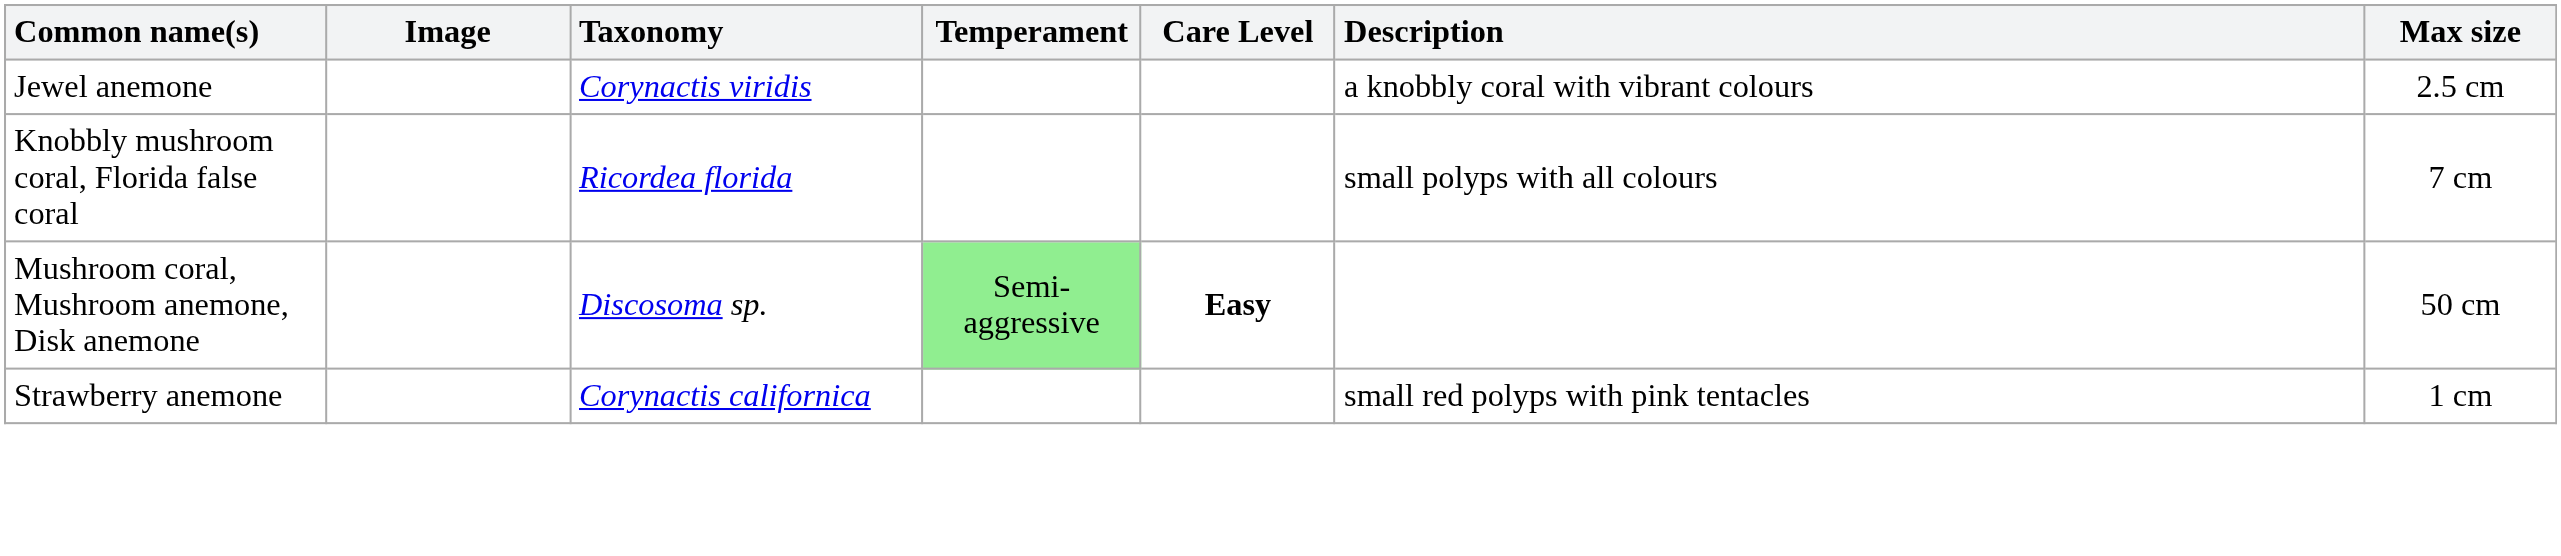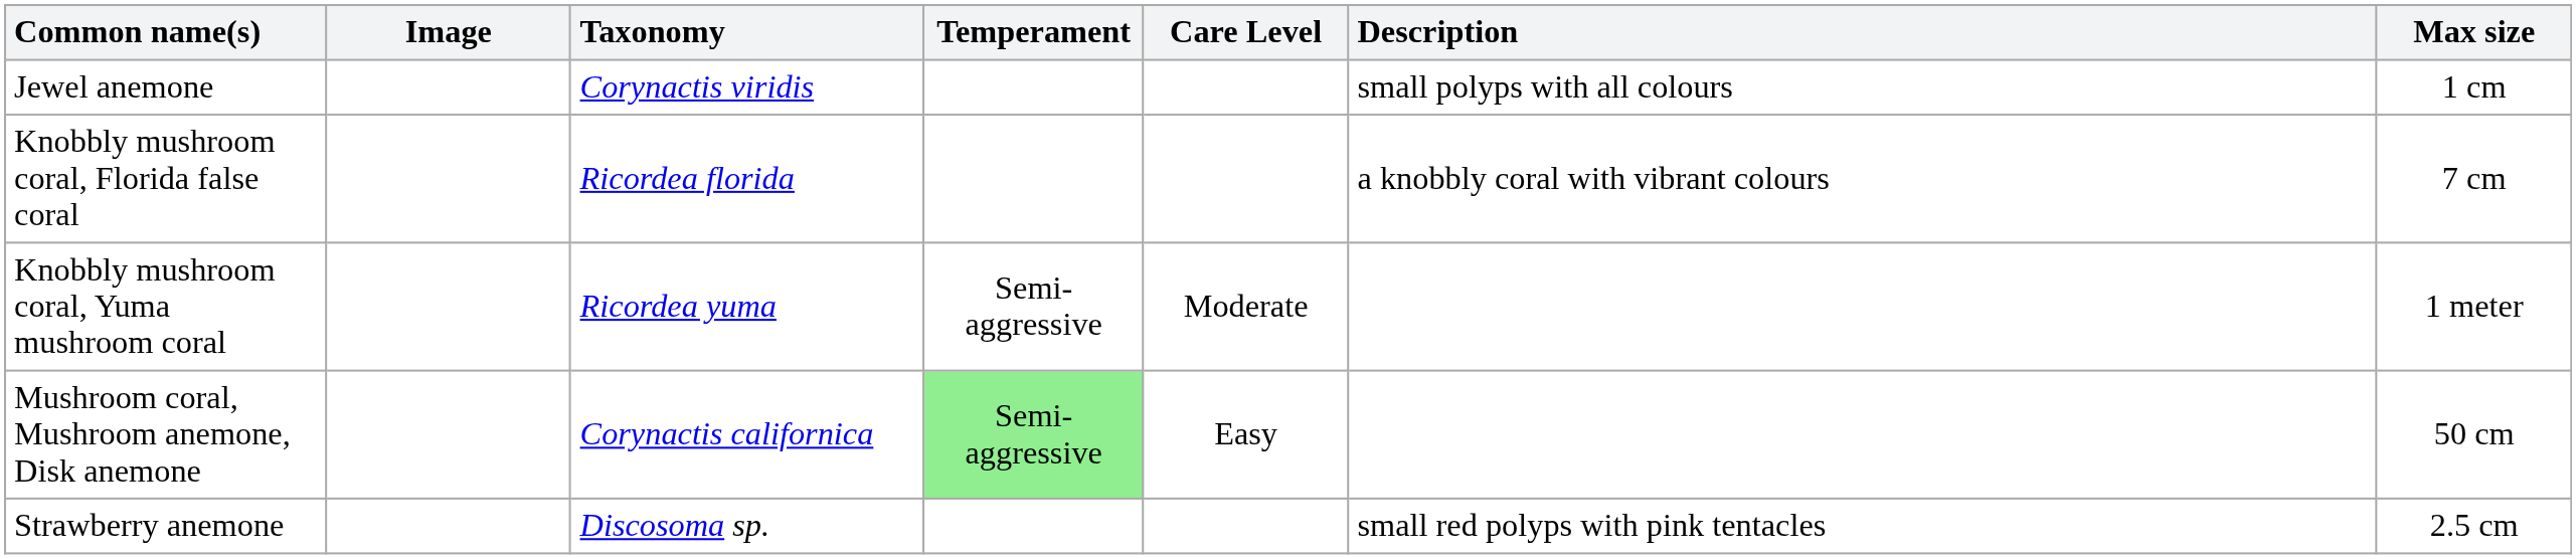Jewel anemone | Description: a knobbly coral with vibrant colours -> small polyps with all colours
Jewel anemone | Max size: 2.5 cm -> 1 cm
Knobbly mushroom coral, Florida false coral | Description: small polyps with all colours -> a knobbly coral with vibrant colours
+ row: Knobbly mushroom coral, Yuma mushroom coral | Ricordea yuma | Semi-aggressive | Moderate | 1 meter
Mushroom coral, Mushroom anemone, Disk anemone | Taxonomy: Discosoma sp. -> Corynactis californica
Mushroom coral, Mushroom anemone, Disk anemone | Care Level: bold -> normal
Strawberry anemone | Taxonomy: Corynactis californica -> Discosoma sp.
Strawberry anemone | Max size: 1 cm -> 2.5 cm
